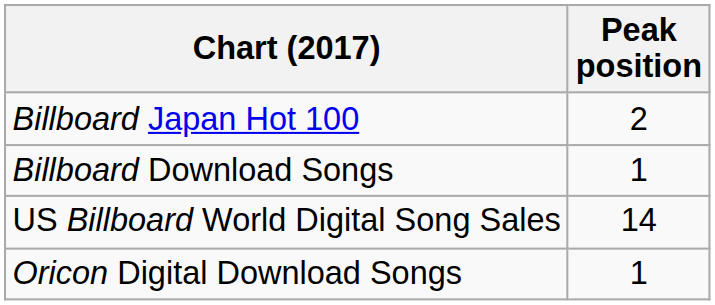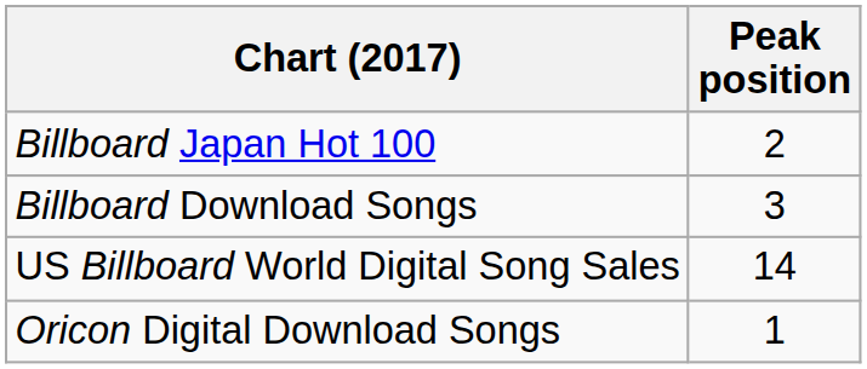Billboard Download Songs | Peak position: 1 -> 3
